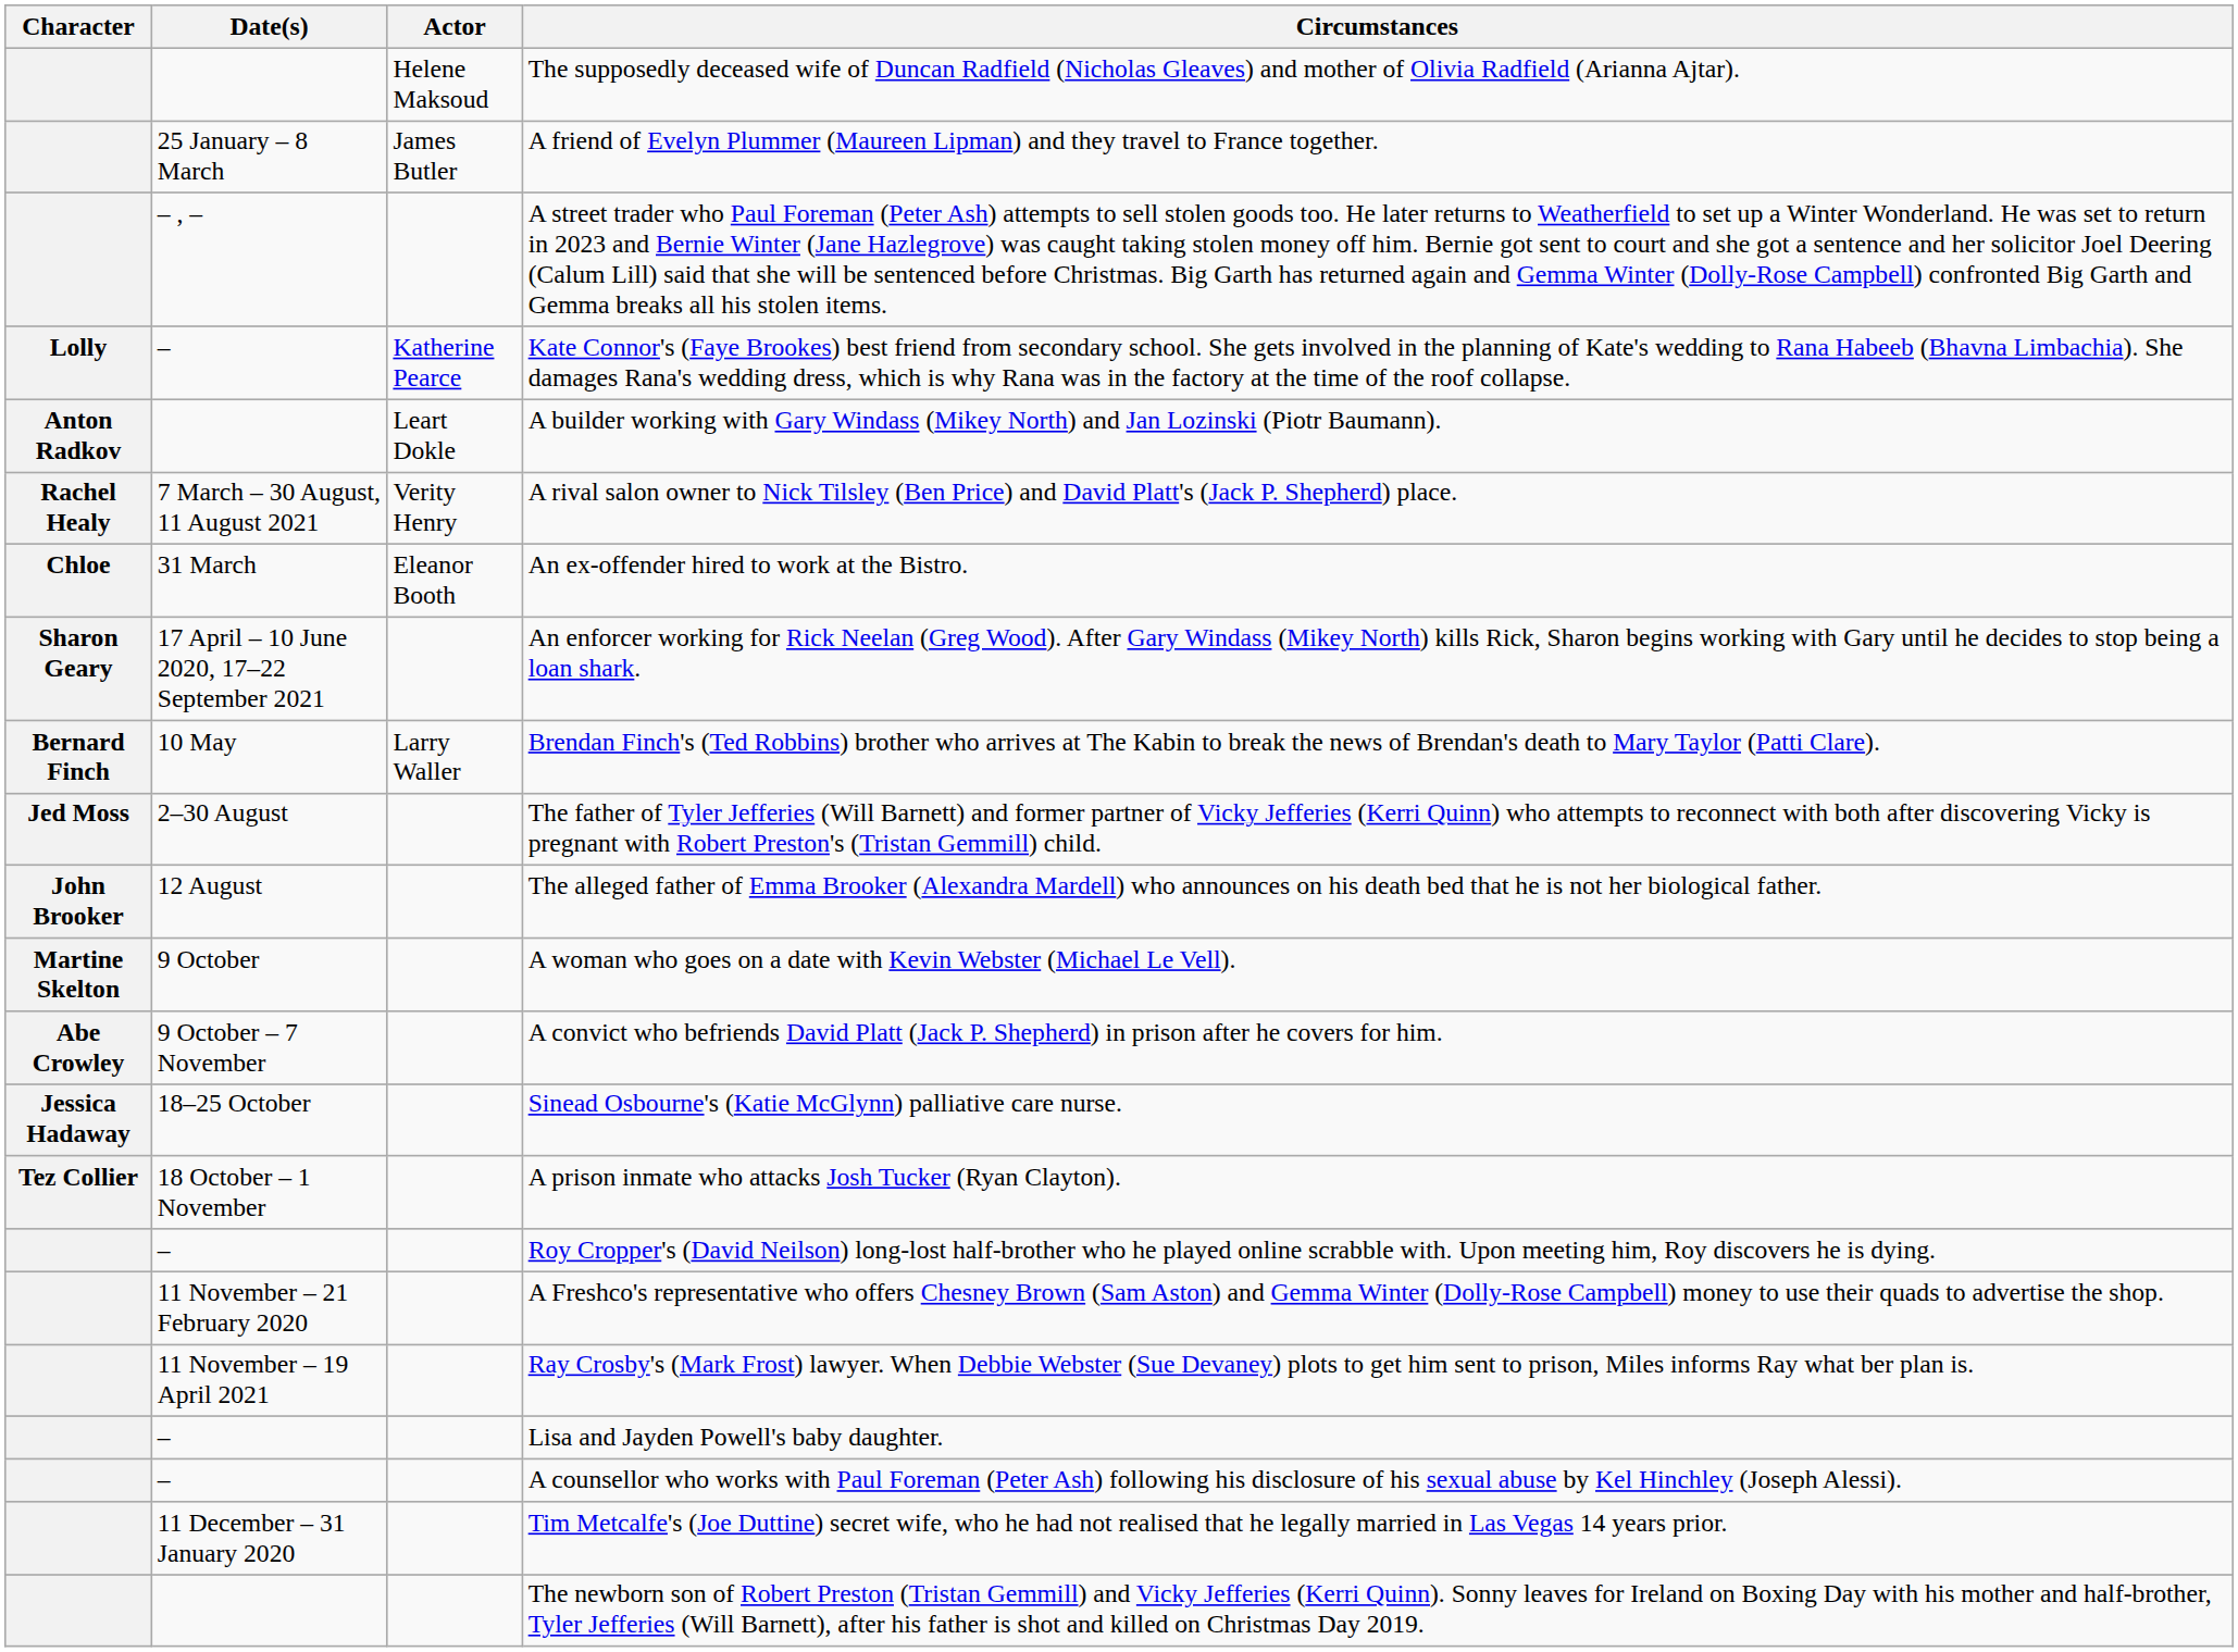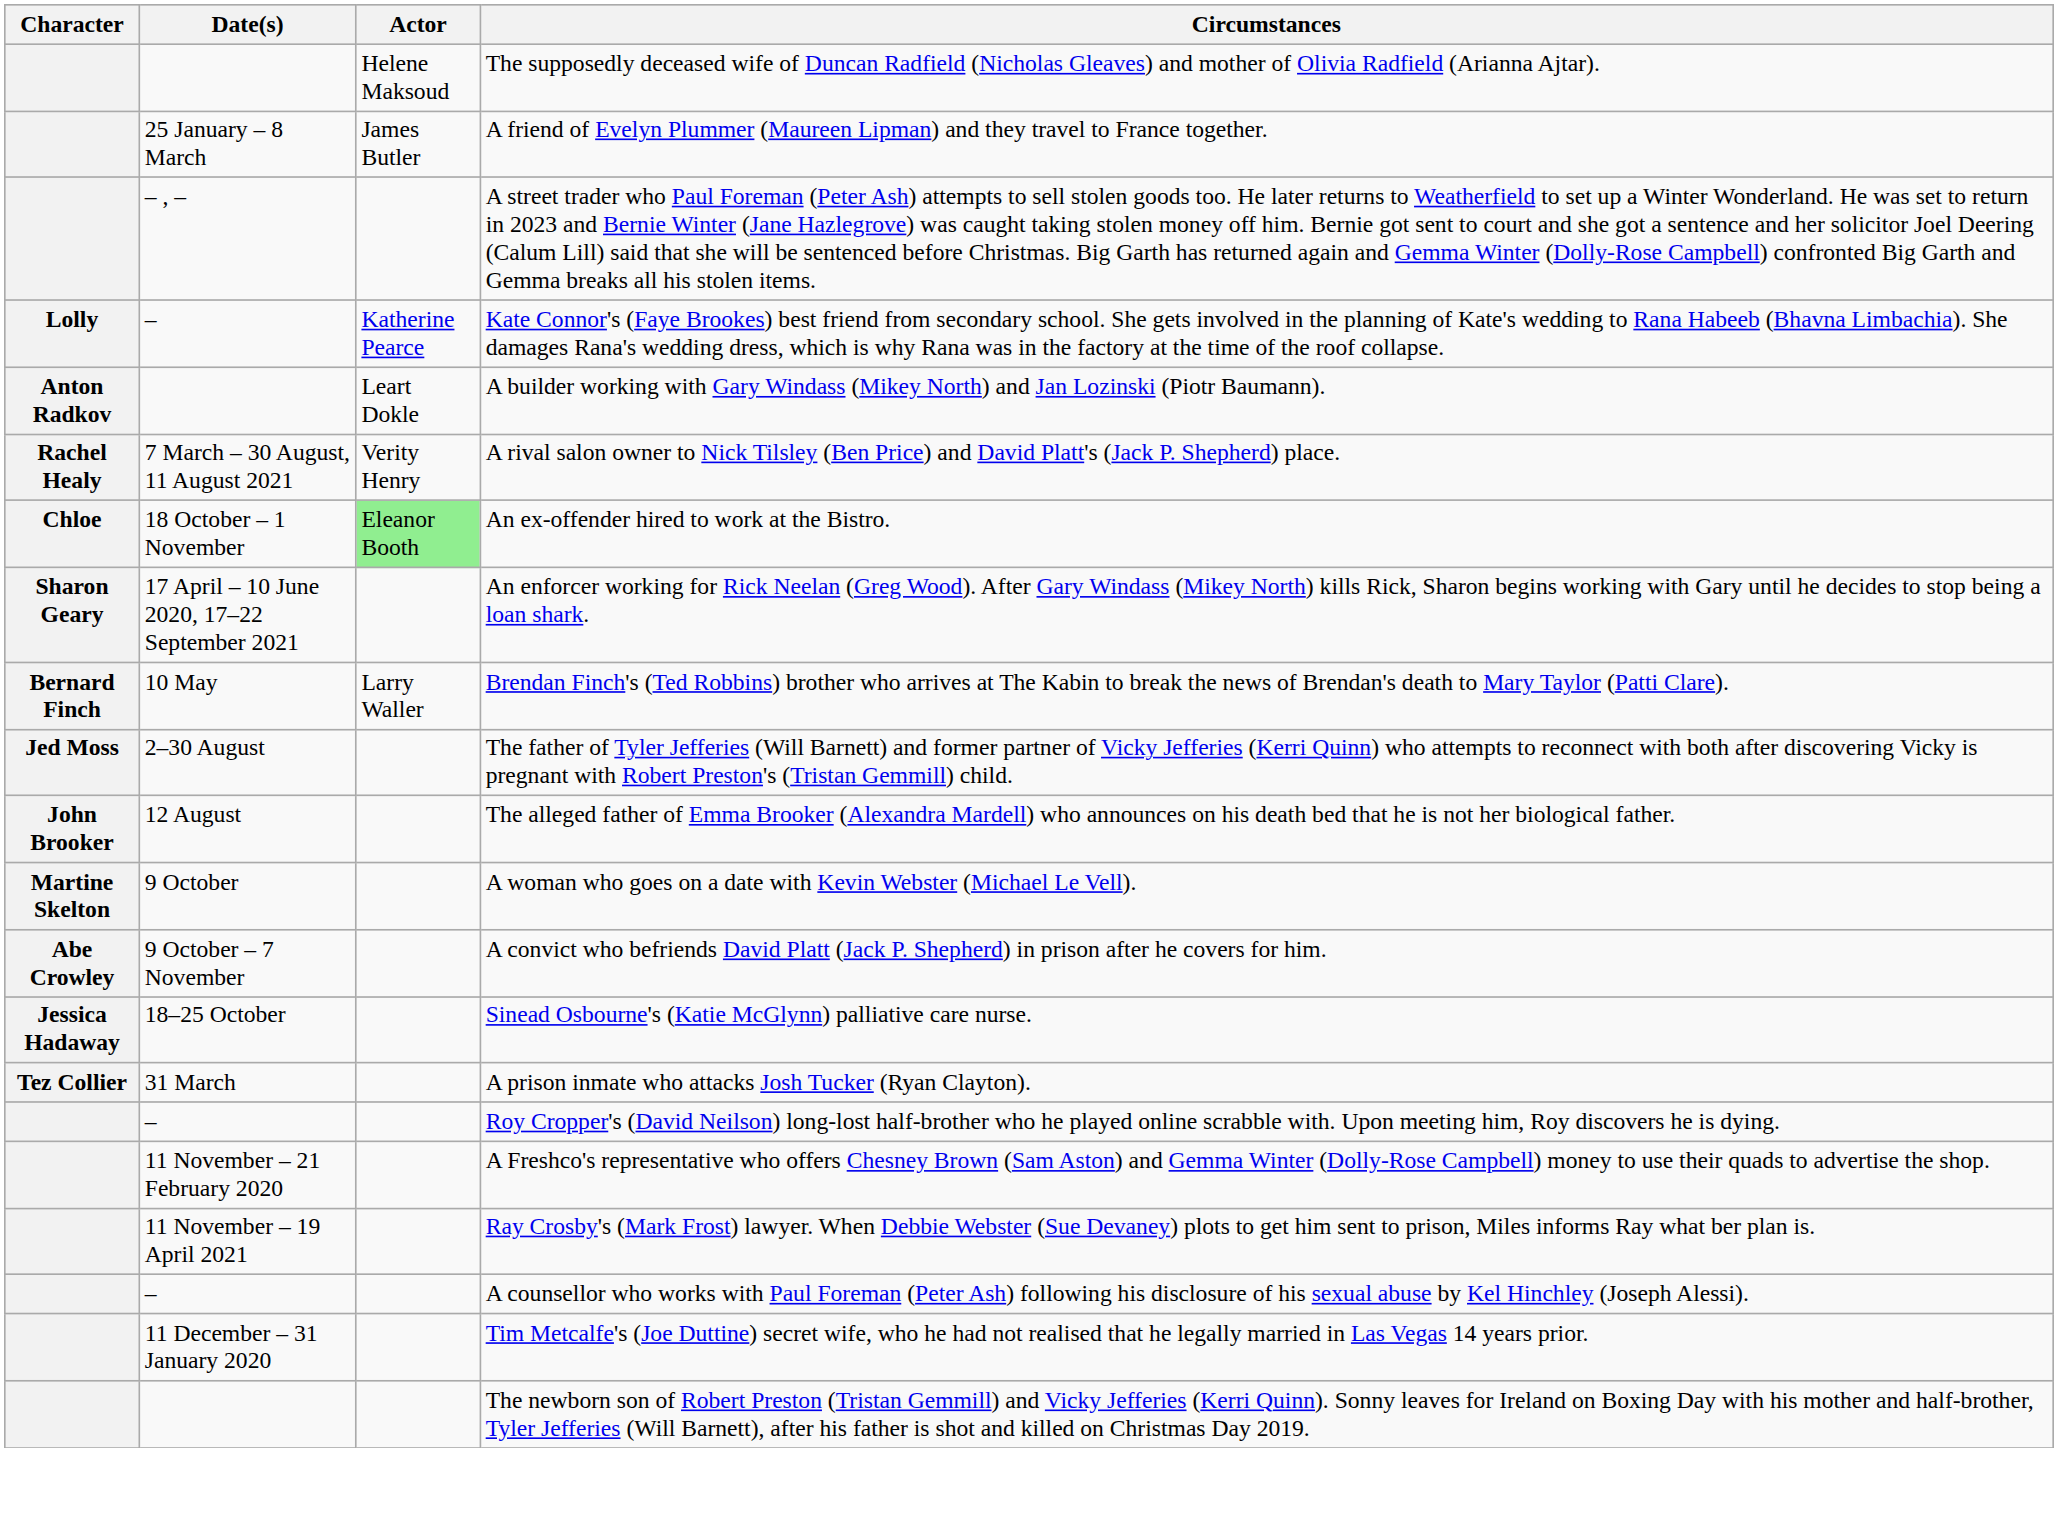An ex-offender hired to work at the Bistro. | Date(s): 31 March -> 18 October – 1 November
An ex-offender hired to work at the Bistro. | Actor: no background -> lightgreen background
A prison inmate who attacks Josh Tucker (Ryan Clayton). | Date(s): 18 October – 1 November -> 31 March
- row: – | Lisa and Jayden Powell's baby daughter.
